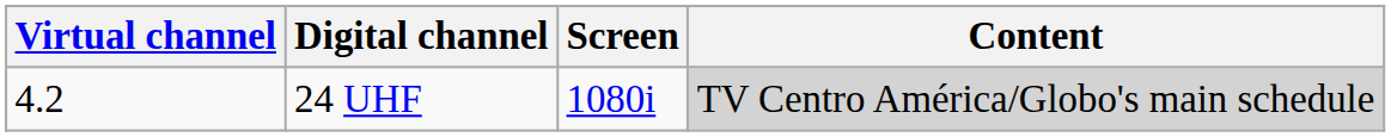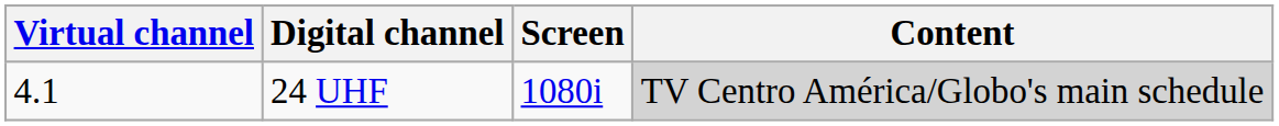24 UHF | Virtual channel: 4.2 -> 4.1
